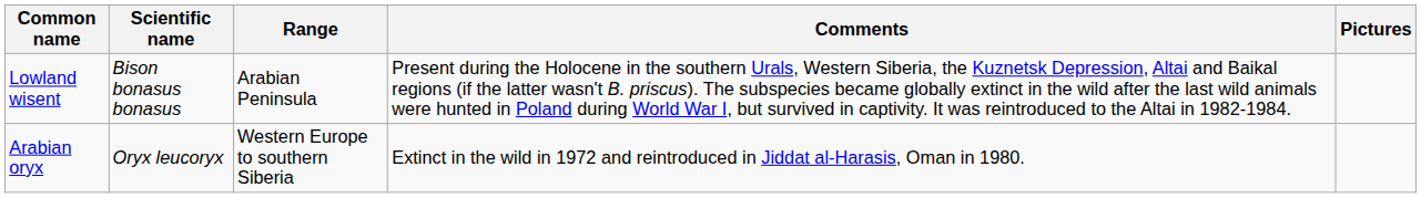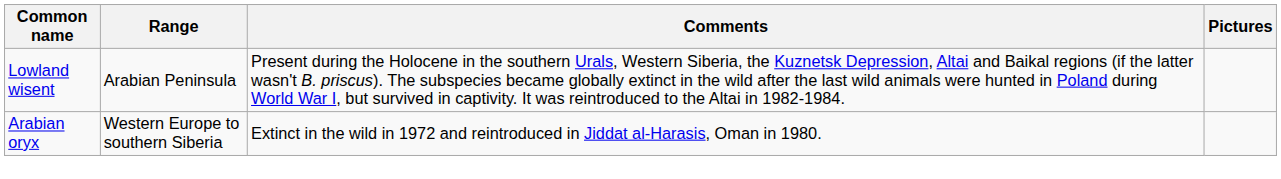- column: Scientific name | Bison bonasus bonasus | Oryx leucoryx
